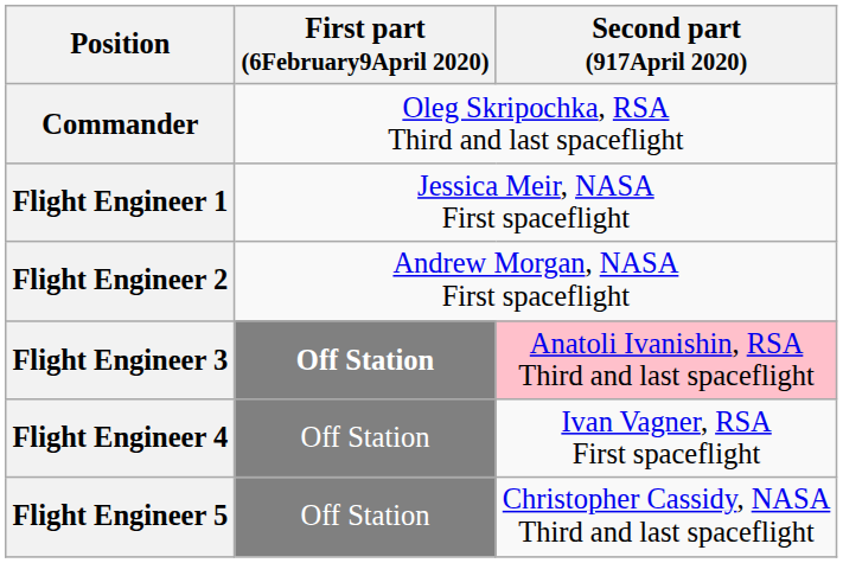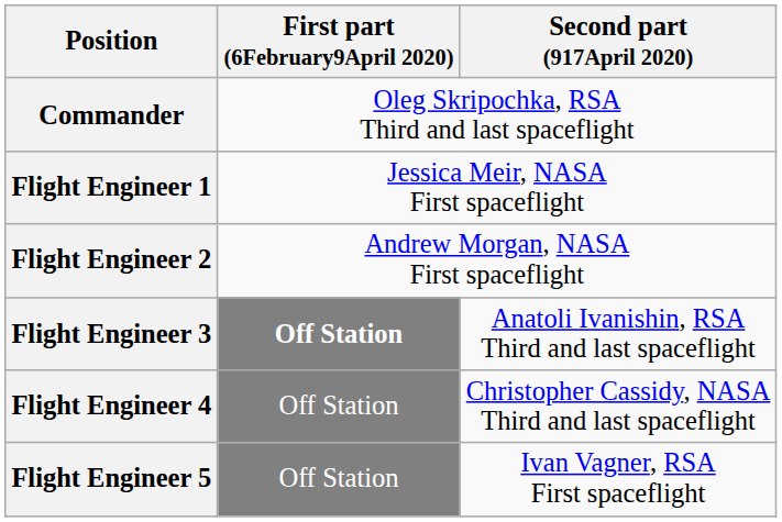Flight Engineer 3 | Second part (917April 2020): pink background -> no background
Flight Engineer 4 | Second part (917April 2020): Ivan Vagner, RSA First spaceflight -> Christopher Cassidy, NASA Third and last spaceflight
Flight Engineer 5 | Second part (917April 2020): Christopher Cassidy, NASA Third and last spaceflight -> Ivan Vagner, RSA First spaceflight
